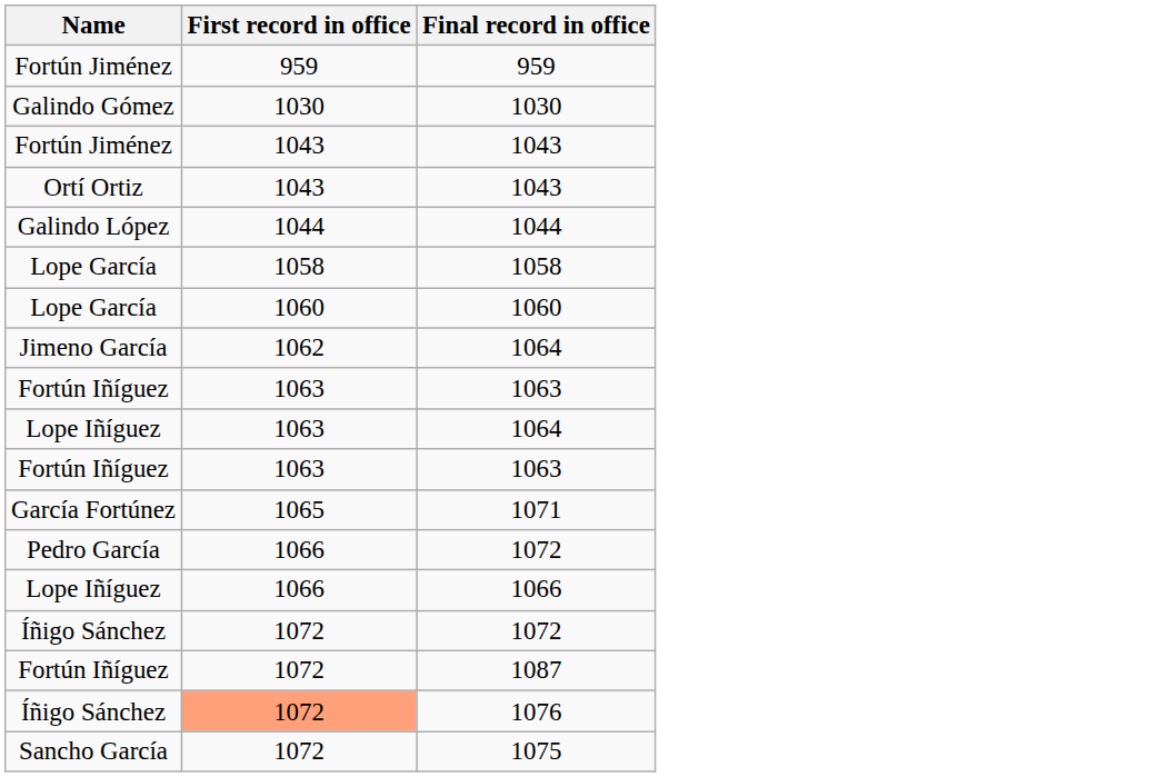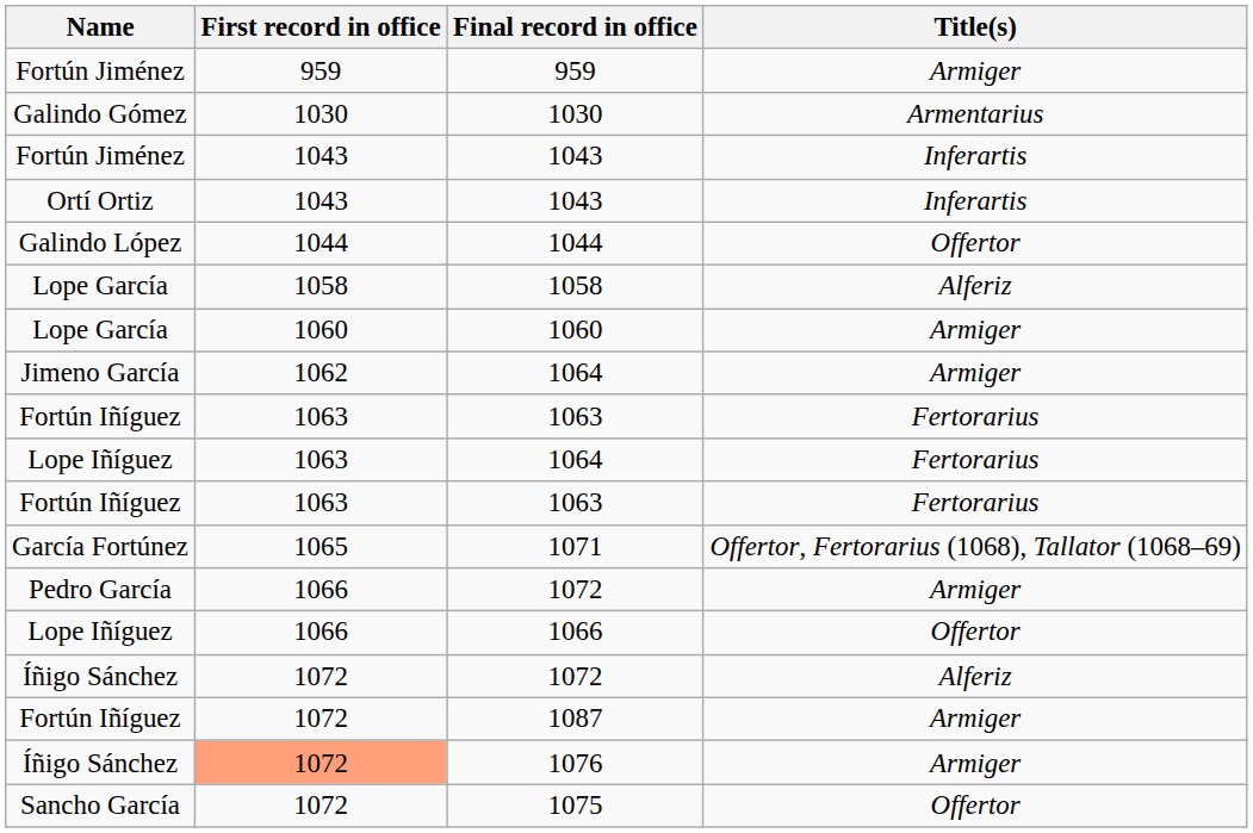+ column: Title(s) | Armiger | Armentarius | Inferartis | Inferartis | Offertor | Alferiz | Armiger | Armiger | Fertorarius | Fertorarius | Fertorarius | Offertor, Fertorarius (1068), Tallator (1068–69) | Armiger | Offertor | Alferiz | Armiger | Armiger | Offertor
